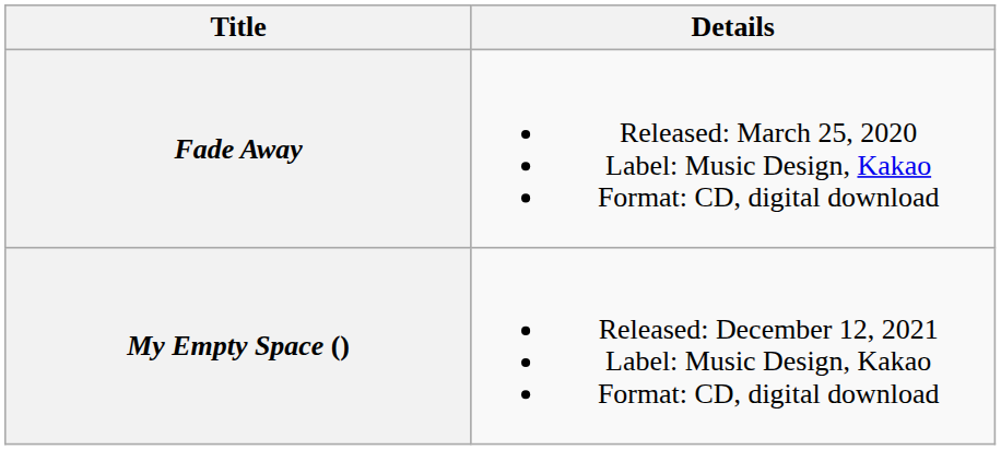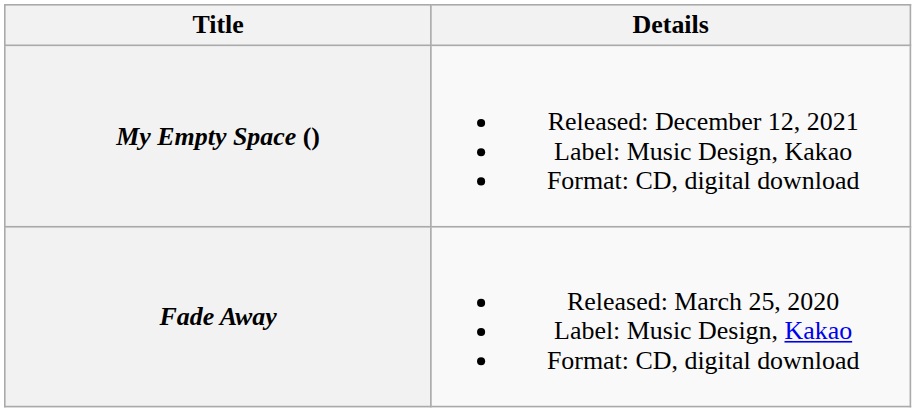rows swapped: Fade Away <-> My Empty Space ()
